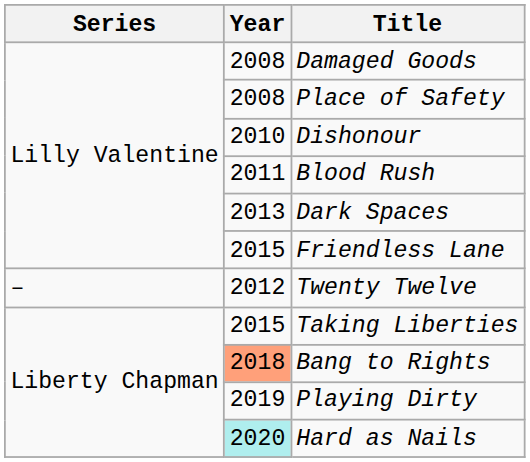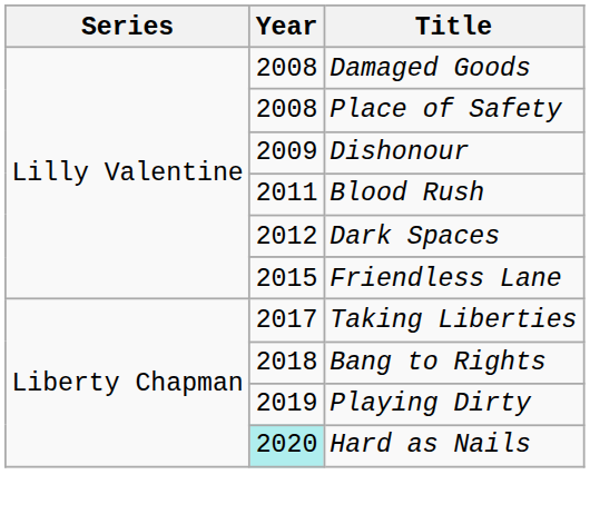Dishonour | Year: 2010 -> 2009
Dark Spaces | Year: 2013 -> 2012
- row: – | 2012 | Twenty Twelve
Taking Liberties | Year: 2015 -> 2017
Bang to Rights | Year: lightsalmon background -> no background
